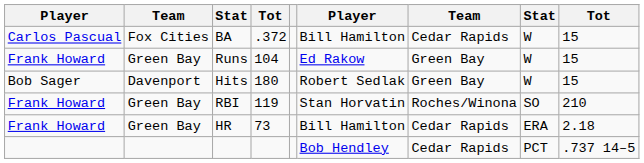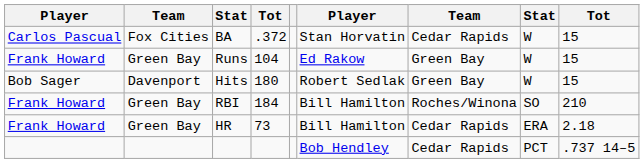BA | column 6: Bill Hamilton -> Stan Horvatin
RBI | column 4: 119 -> 184
RBI | column 6: Stan Horvatin -> Bill Hamilton
